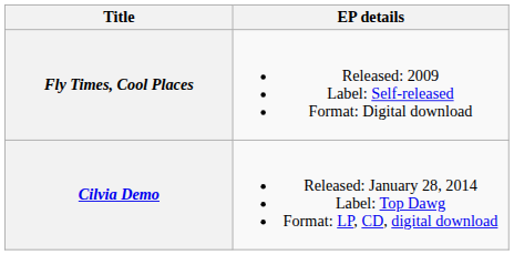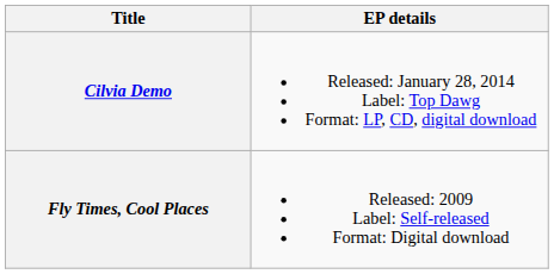rows swapped: Fly Times, Cool Places <-> Cilvia Demo
